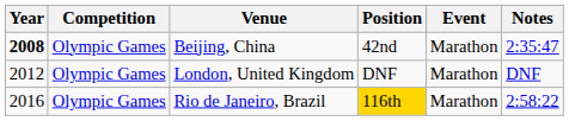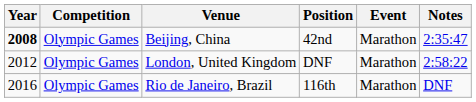London, United Kingdom | Notes: DNF -> 2:58:22
Rio de Janeiro, Brazil | Position: gold background -> no background
Rio de Janeiro, Brazil | Notes: 2:58:22 -> DNF
